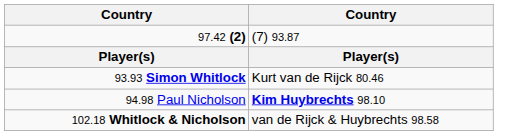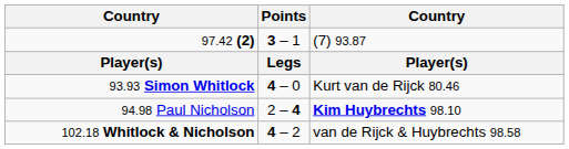+ column: Points | 3 – 1 | Legs | 4 – 0 | 2 – 4 | 4 – 2
